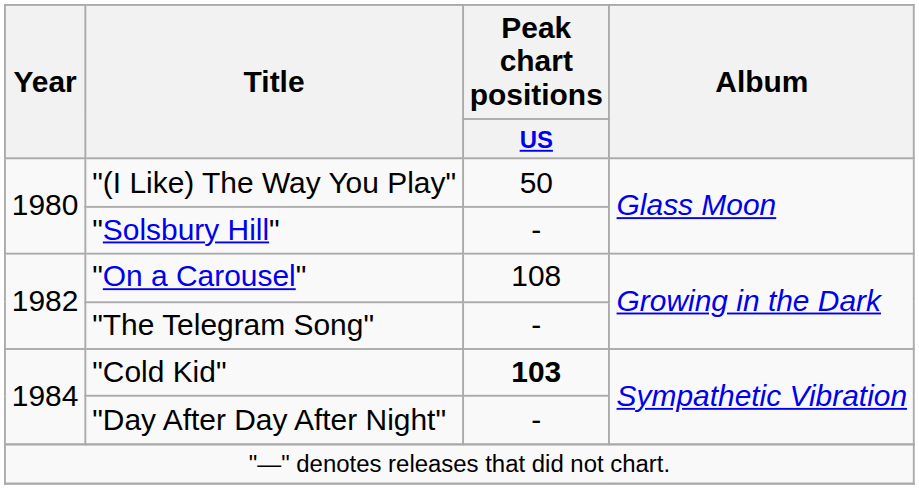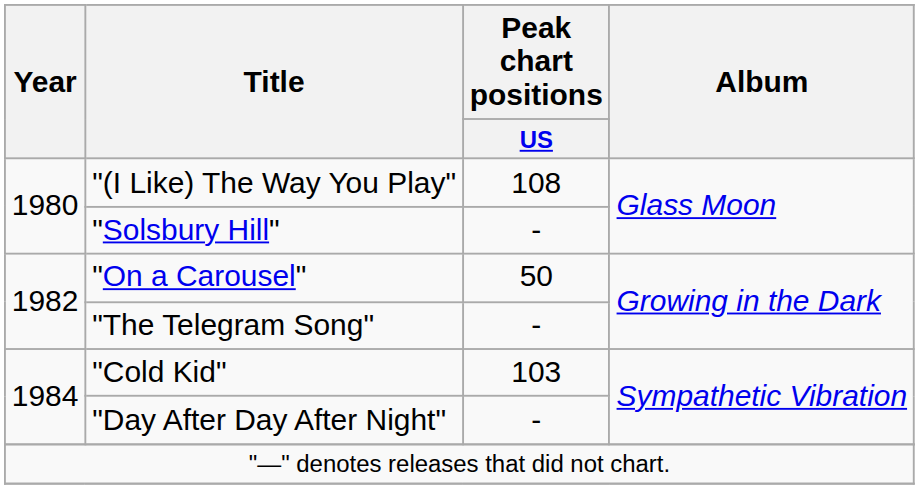"(I Like) The Way You Play" | Peak chart positions / US: 50 -> 108
"On a Carousel" | Peak chart positions / US: 108 -> 50
"Cold Kid" | Peak chart positions / US: bold -> normal
